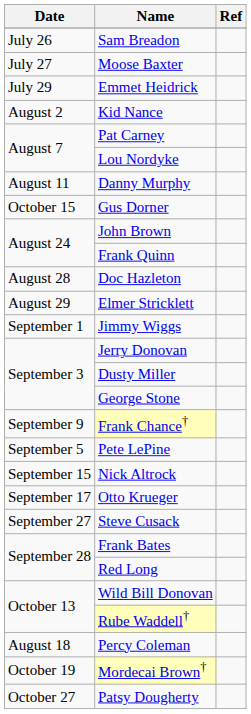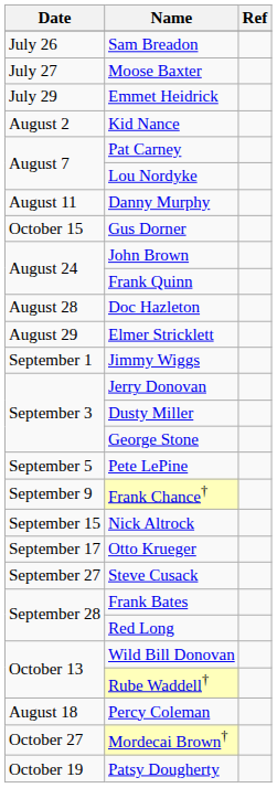rows swapped: Pete LePine <-> Frank Chance†
Mordecai Brown† | Date: October 19 -> October 27
Patsy Dougherty | Date: October 27 -> October 19
